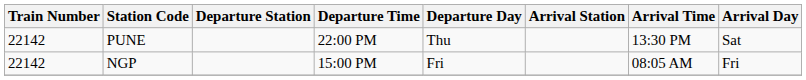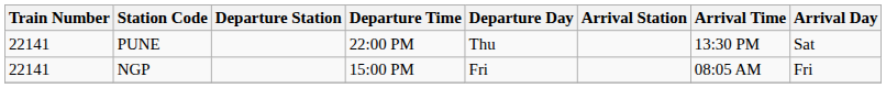PUNE | Train Number: 22142 -> 22141
NGP | Train Number: 22142 -> 22141
